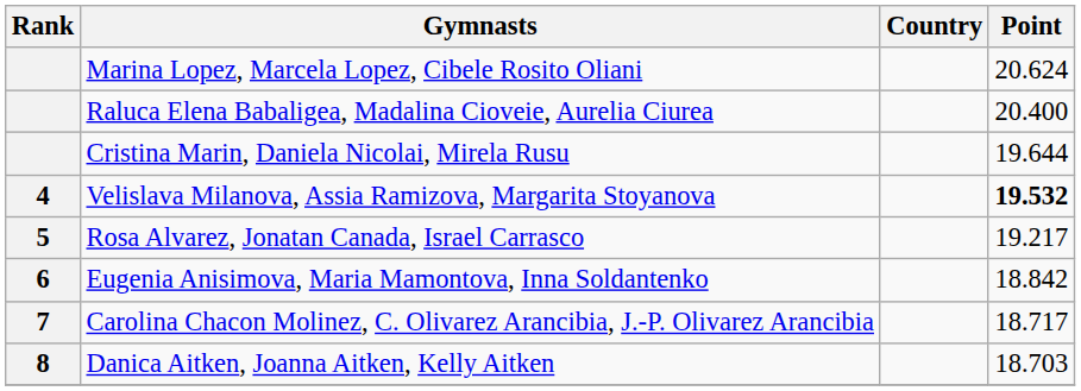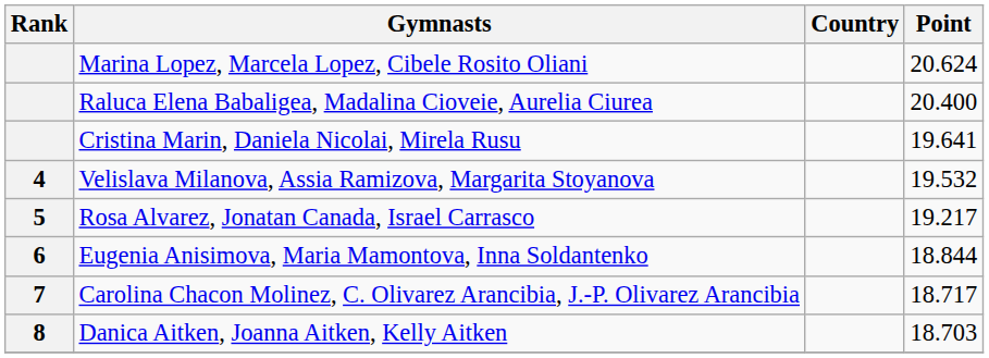Cristina Marin, Daniela Nicolai, Mirela Rusu | Point: 19.644 -> 19.641
Velislava Milanova, Assia Ramizova, Margarita Stoyanova | Point: bold -> normal
Eugenia Anisimova, Maria Mamontova, Inna Soldantenko | Point: 18.842 -> 18.844
